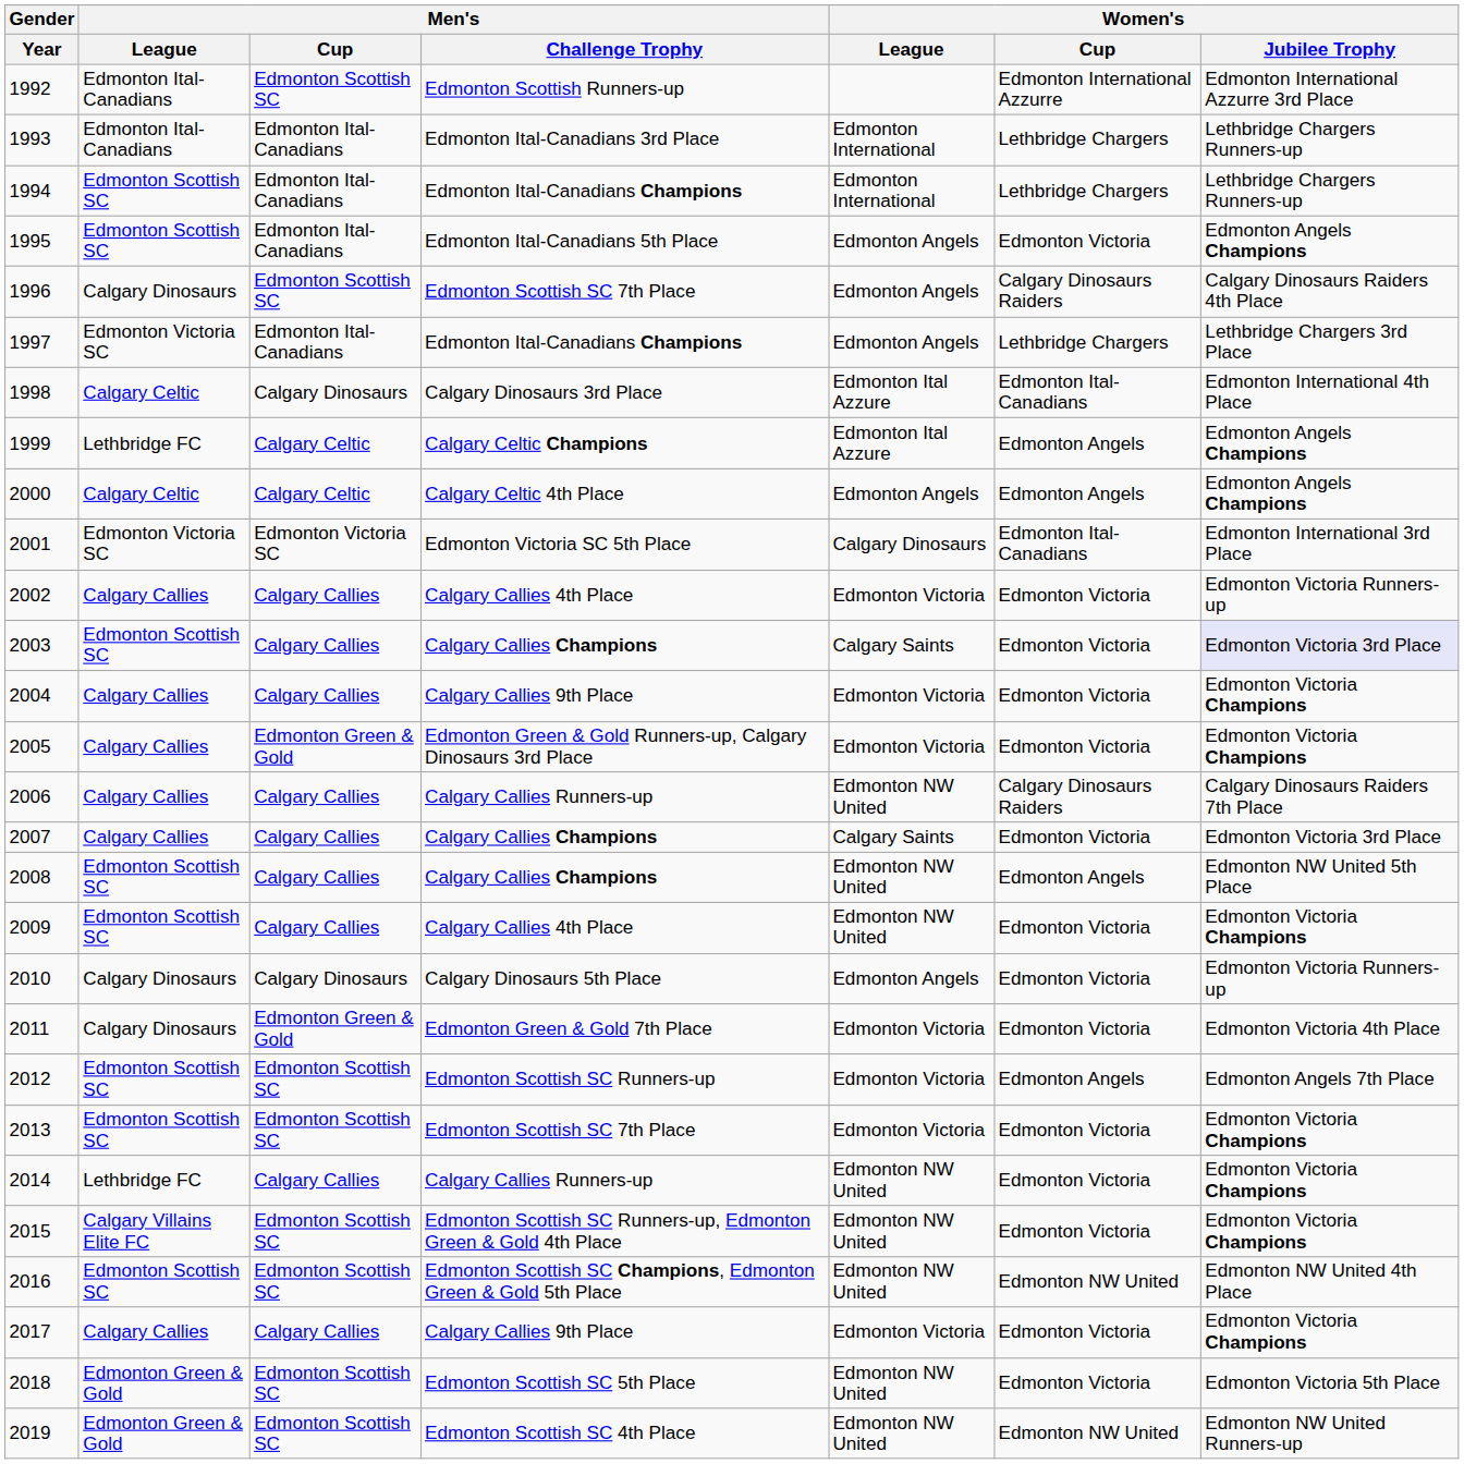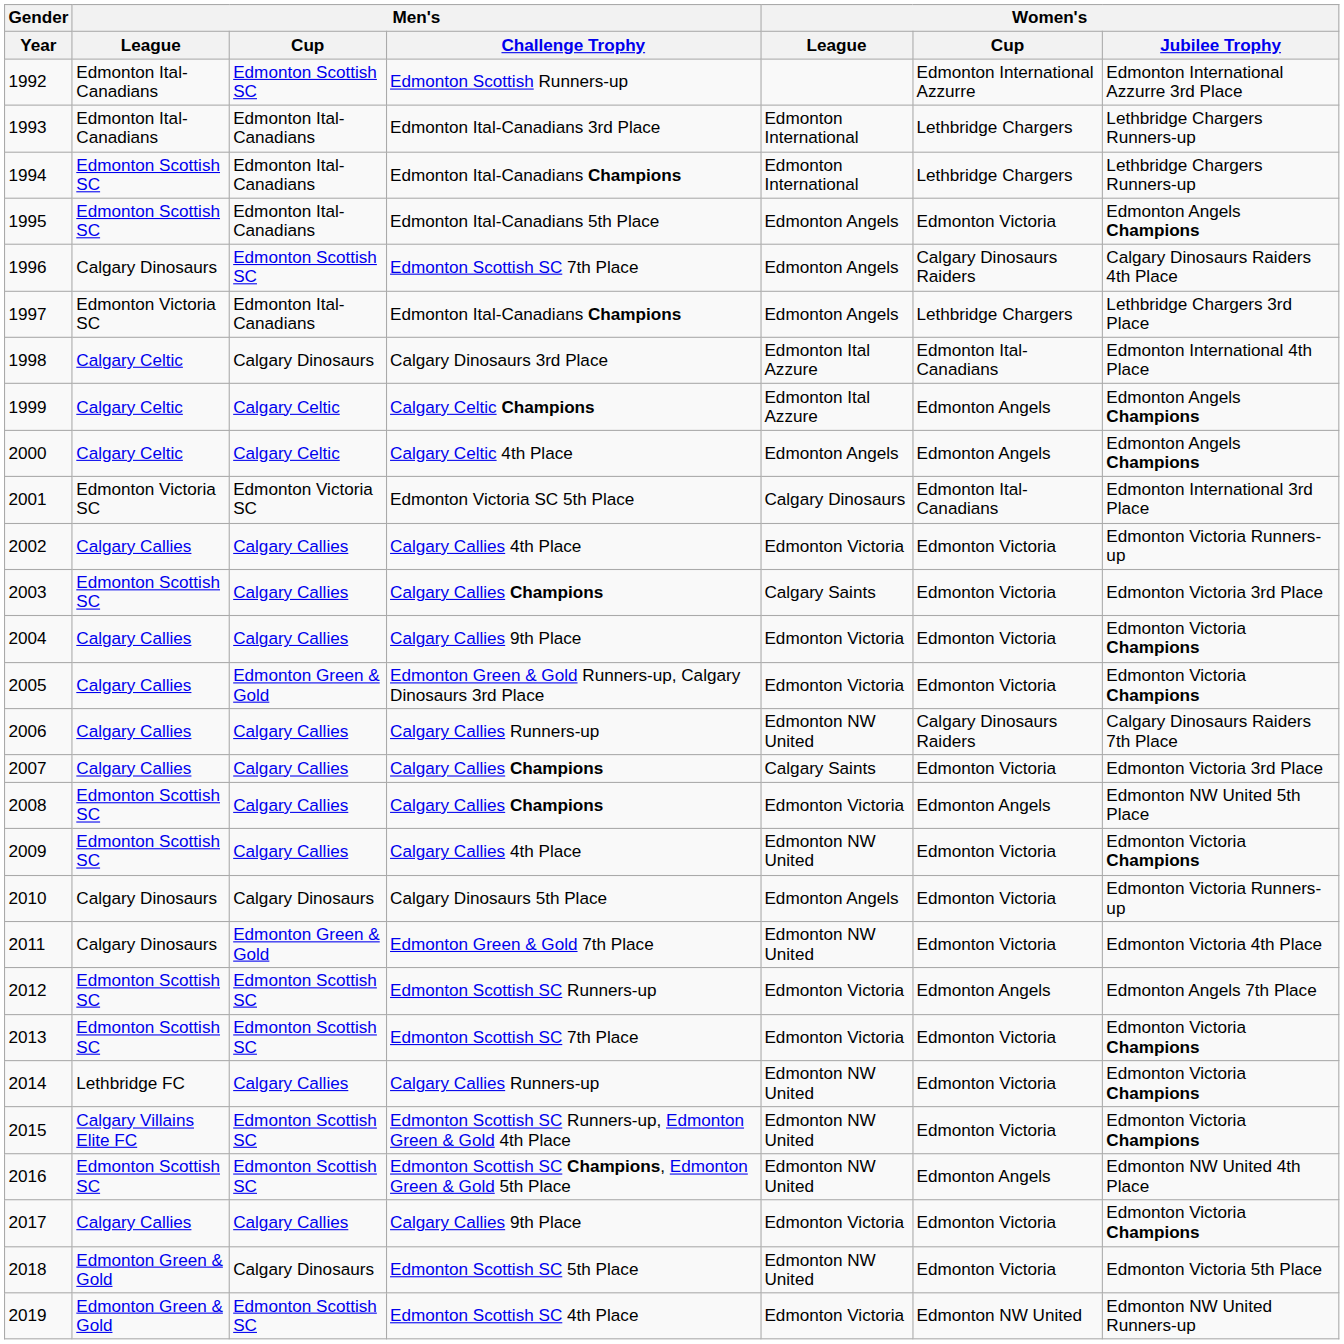1999 | Men's / League: Lethbridge FC -> Calgary Celtic
2003 | Women's / Jubilee Trophy: lavender background -> no background
2008 | Women's / League: Edmonton NW United -> Edmonton Victoria
2011 | Women's / League: Edmonton Victoria -> Edmonton NW United
2016 | Women's / Cup: Edmonton NW United -> Edmonton Angels
2018 | Men's / Cup: Edmonton Scottish SC -> Calgary Dinosaurs
2019 | Women's / League: Edmonton NW United -> Edmonton Victoria
